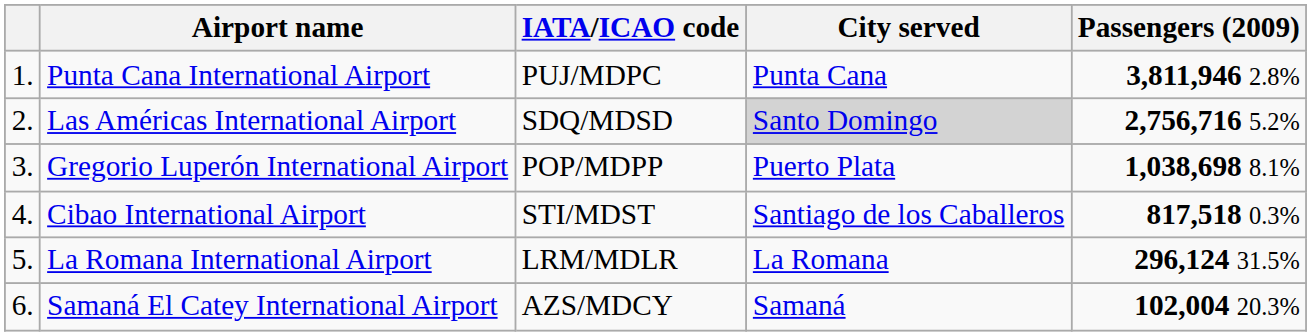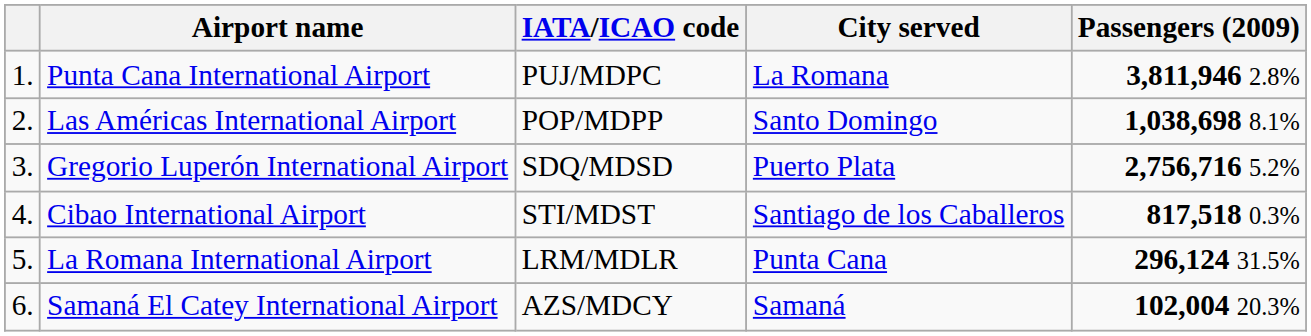Punta Cana International Airport | City served: Punta Cana -> La Romana
Las Américas International Airport | IATA/ICAO code: SDQ/MDSD -> POP/MDPP
Las Américas International Airport | City served: lightgrey background -> no background
Las Américas International Airport | Passengers (2009): 2,756,716 5.2% -> 1,038,698 8.1%
Gregorio Luperón International Airport | IATA/ICAO code: POP/MDPP -> SDQ/MDSD
Gregorio Luperón International Airport | Passengers (2009): 1,038,698 8.1% -> 2,756,716 5.2%
La Romana International Airport | City served: La Romana -> Punta Cana
